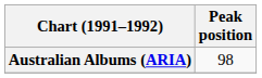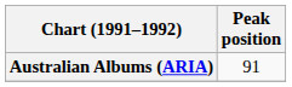Australian Albums (ARIA) | Peak position: 98 -> 91
